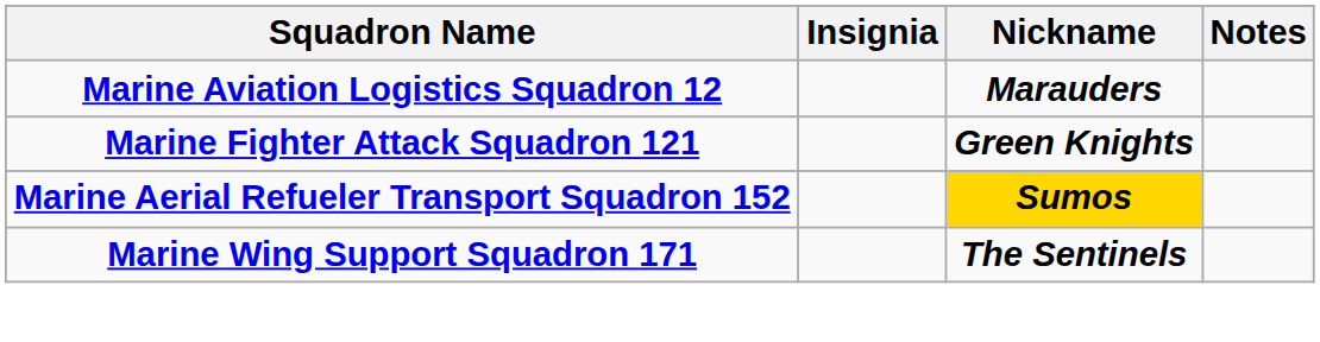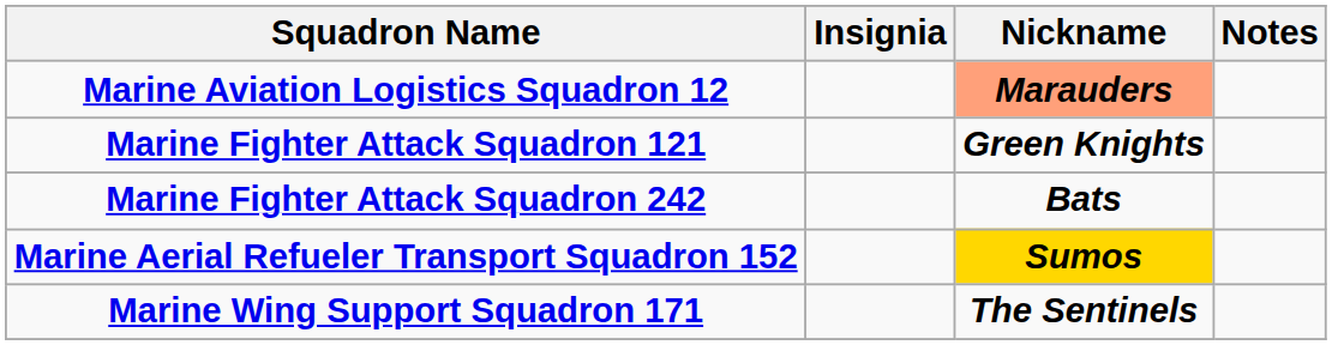Marine Aviation Logistics Squadron 12 | Nickname: no background -> lightsalmon background
+ row: Marine Fighter Attack Squadron 242 | Bats
